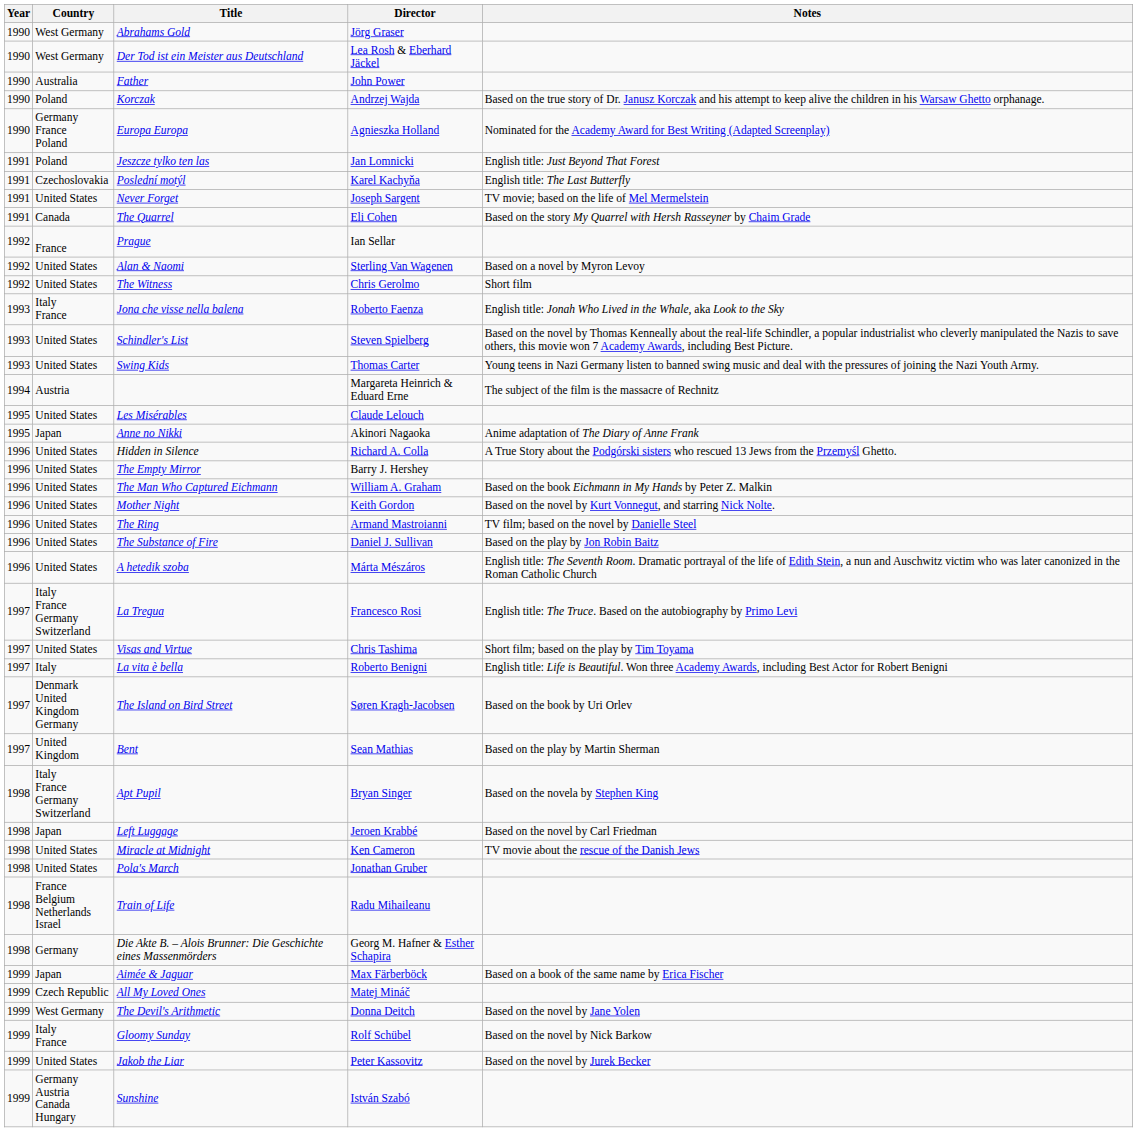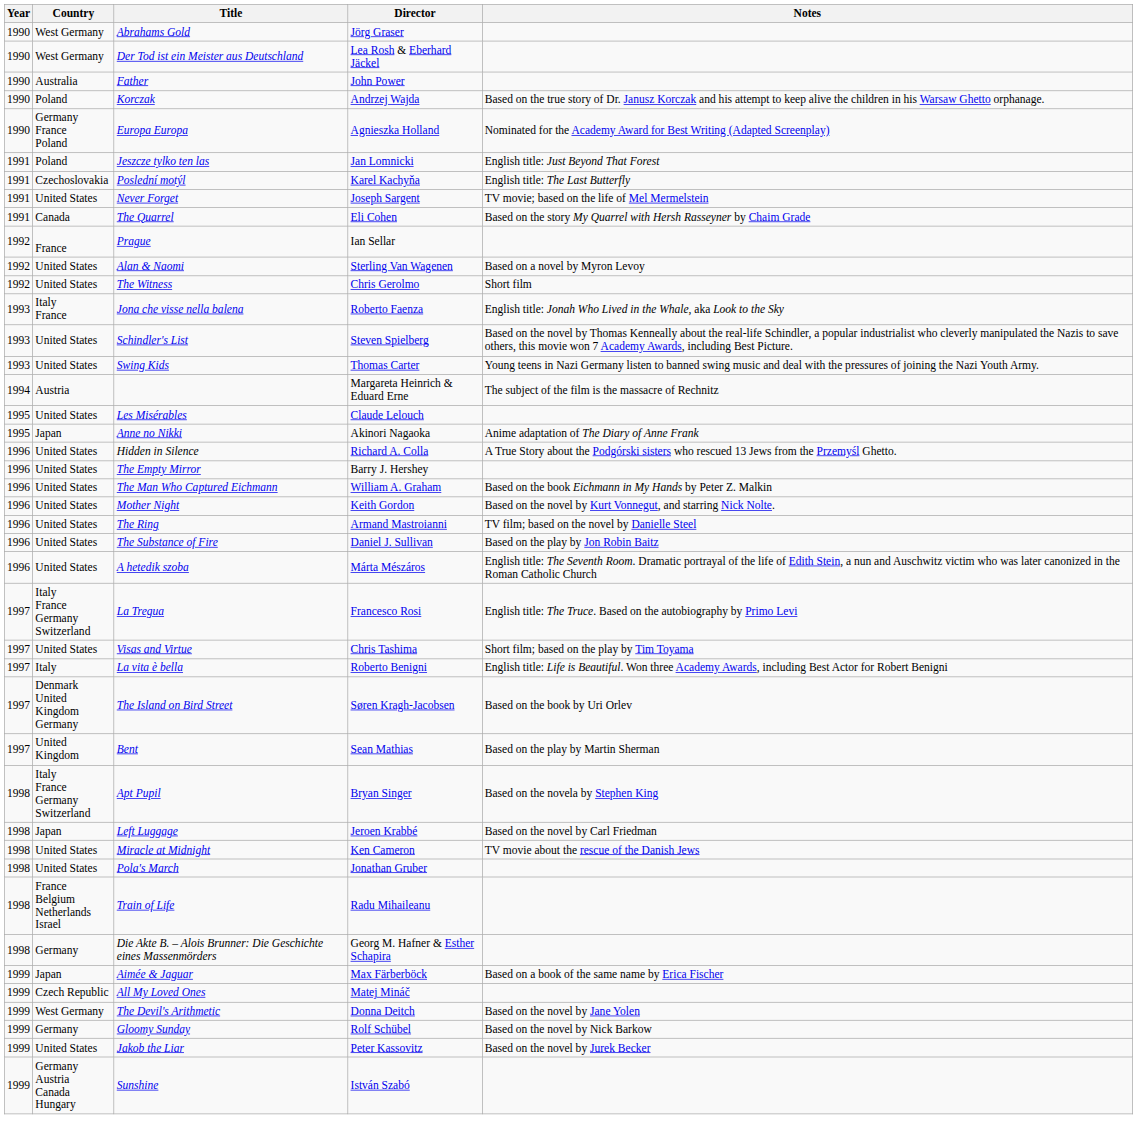Gloomy Sunday | Country: Italy France -> Germany
